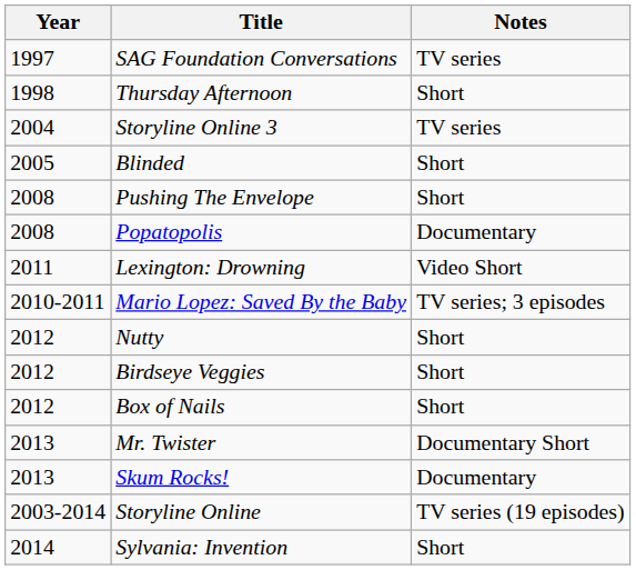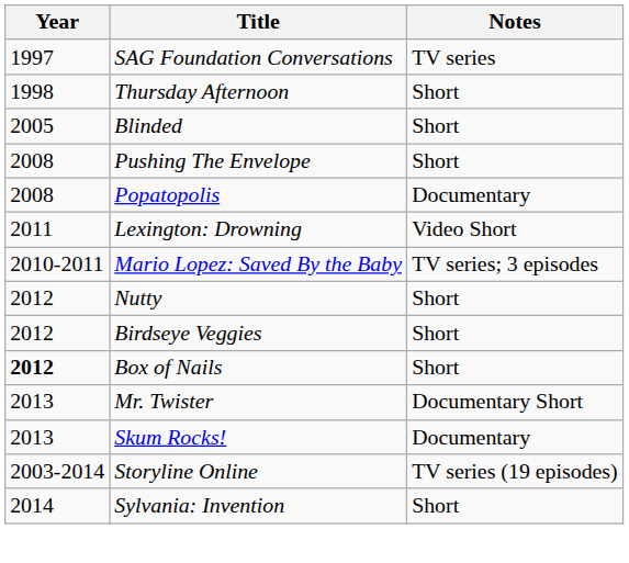- row: 2004 | Storyline Online 3 | TV series
Box of Nails | Year: normal -> bold
